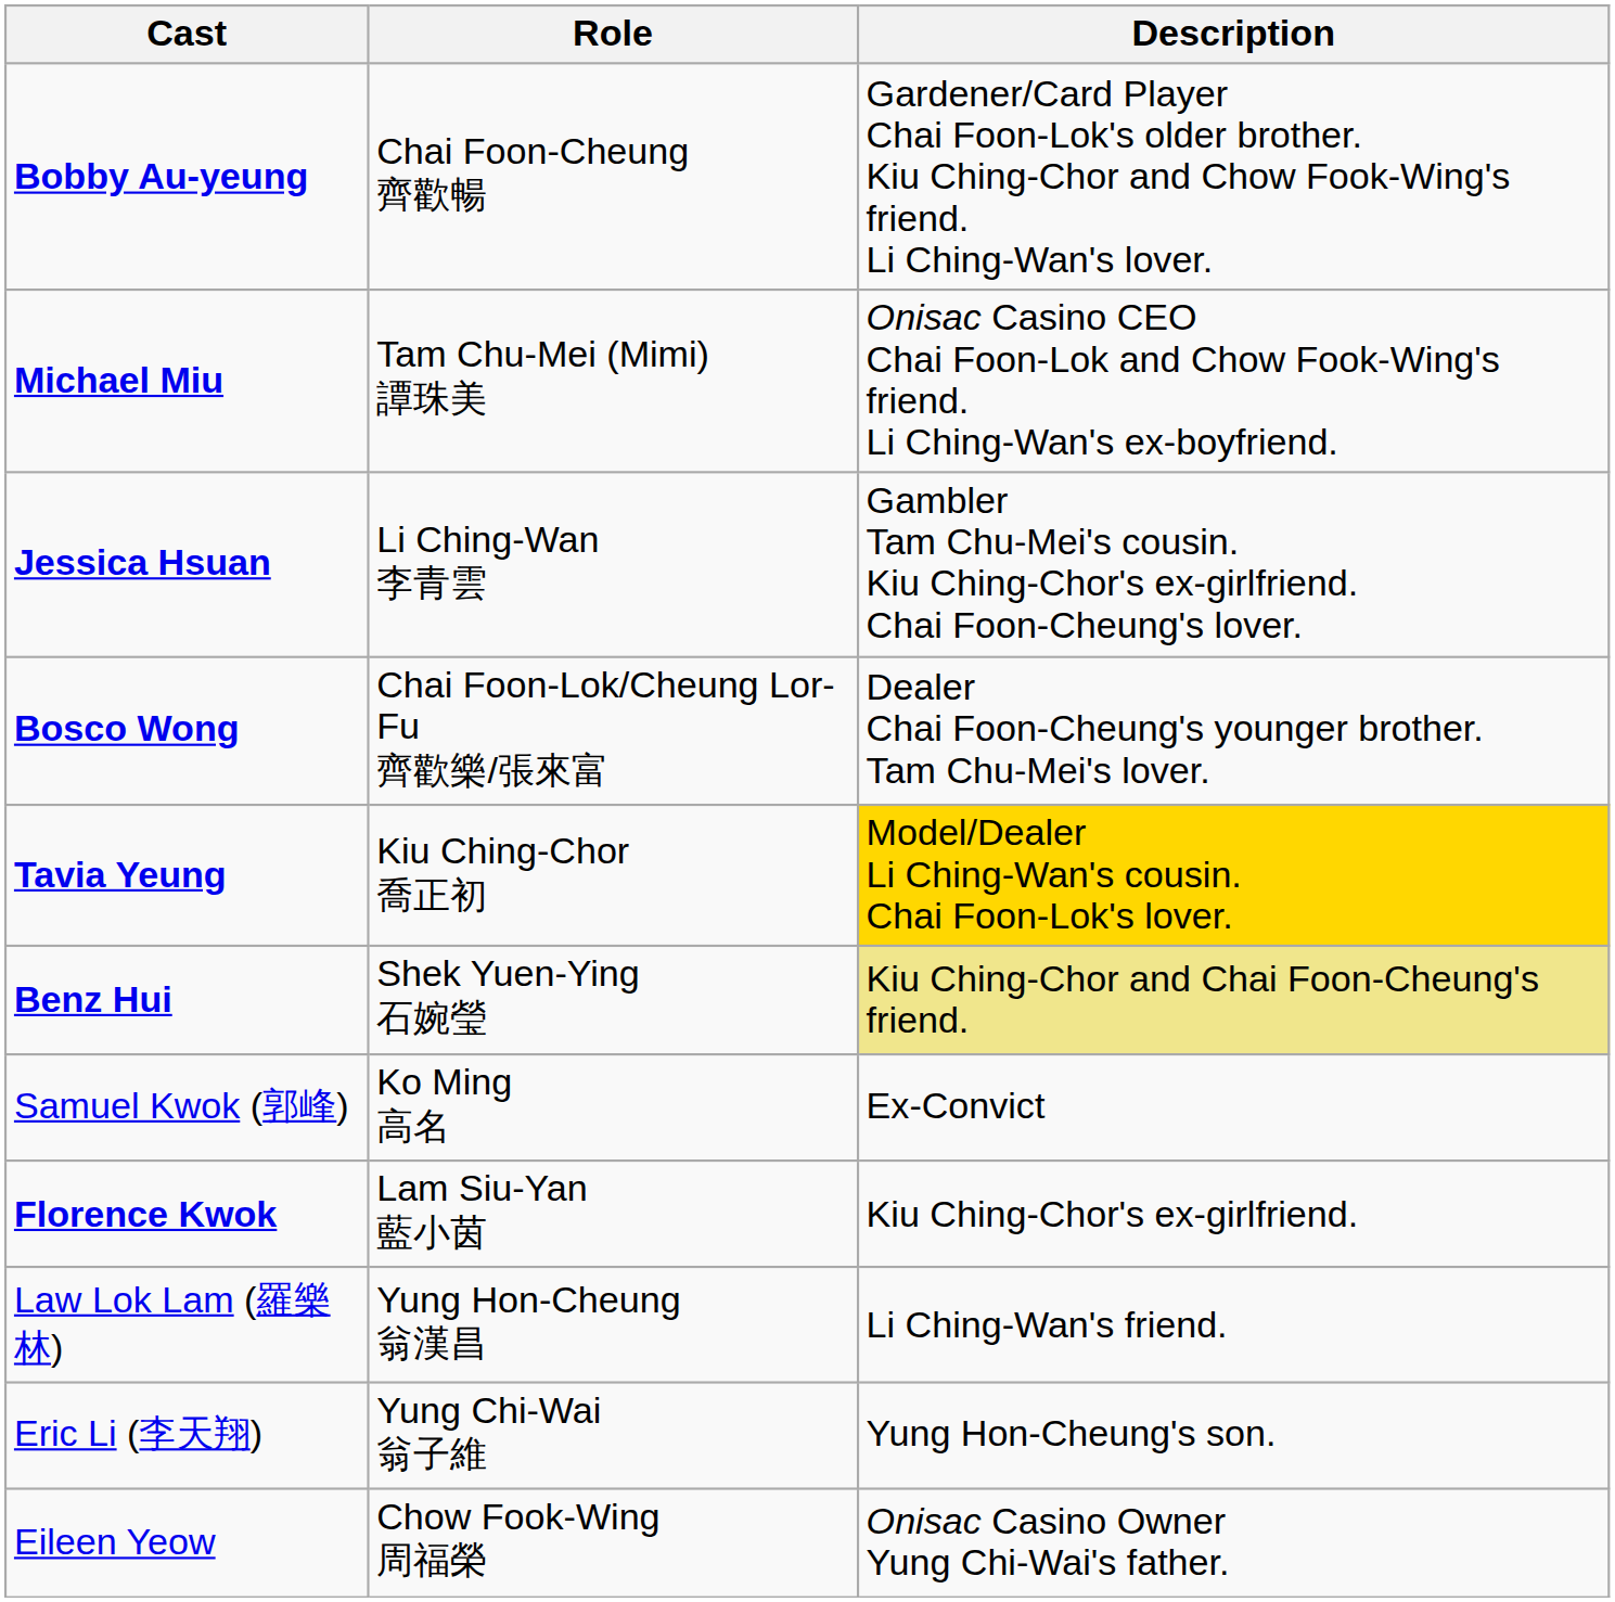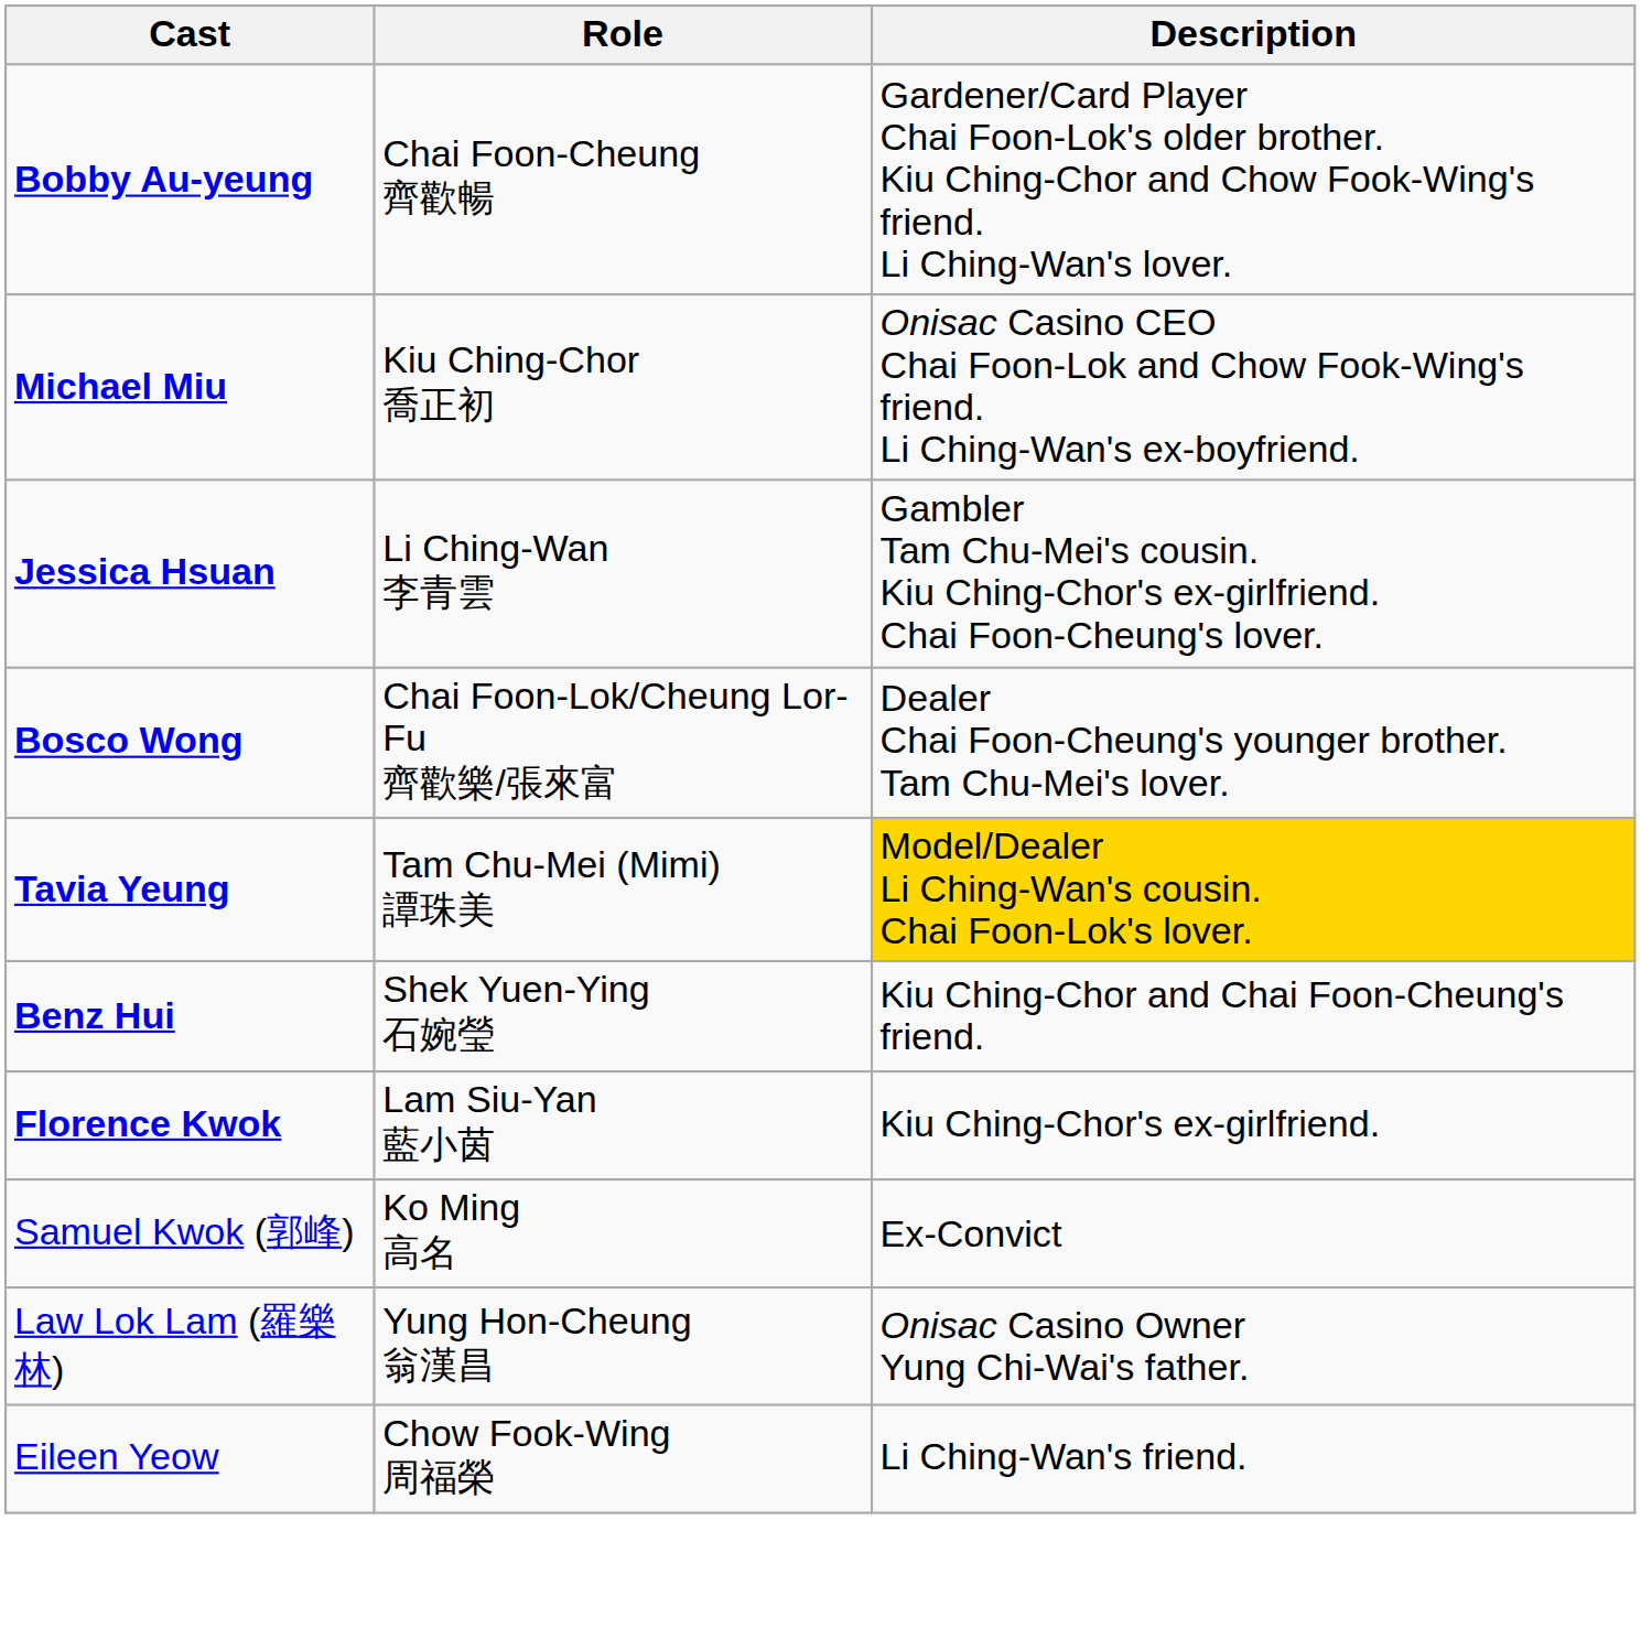Michael Miu | Role: Tam Chu-Mei (Mimi) 譚珠美 -> Kiu Ching-Chor 喬正初
Tavia Yeung | Role: Kiu Ching-Chor 喬正初 -> Tam Chu-Mei (Mimi) 譚珠美
Benz Hui | Description: khaki background -> no background
rows swapped: Florence Kwok <-> Samuel Kwok (郭峰)
Law Lok Lam (羅樂林) | Description: Li Ching-Wan's friend. -> Onisac Casino Owner Yung Chi-Wai's father.
- row: Eric Li (李天翔) | Yung Chi-Wai 翁子維 | Yung Hon-Cheung's son.
Eileen Yeow | Description: Onisac Casino Owner Yung Chi-Wai's father. -> Li Ching-Wan's friend.
